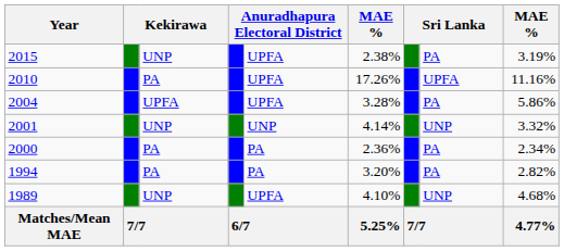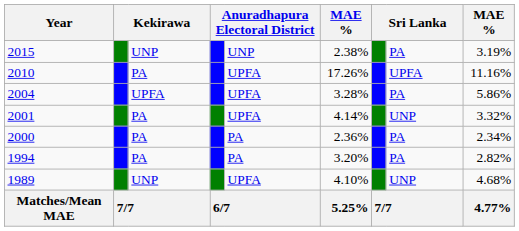2015 | column 5: UPFA -> UNP
2001 | column 3: UNP -> PA
2001 | column 5: UNP -> UPFA
